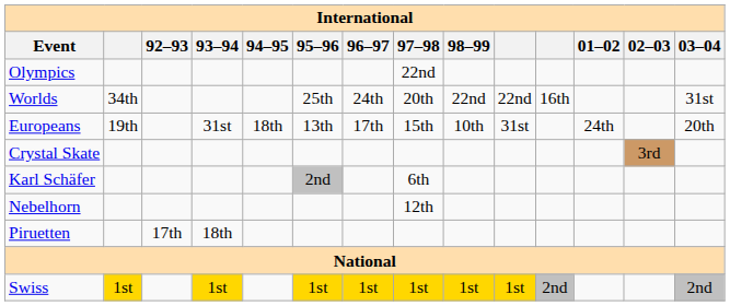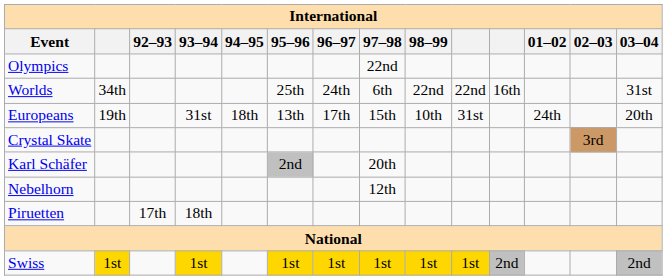Worlds | 97–98: 20th -> 6th
Karl Schäfer | 97–98: 6th -> 20th
